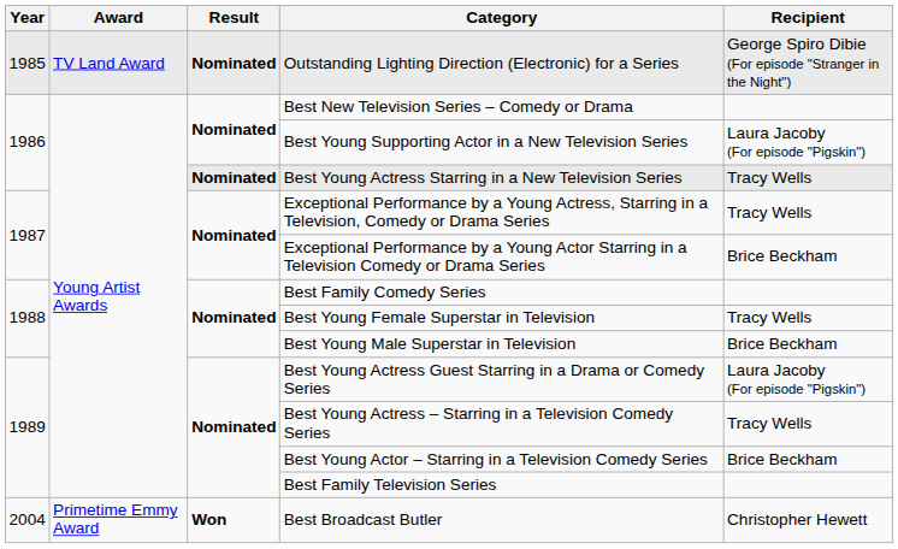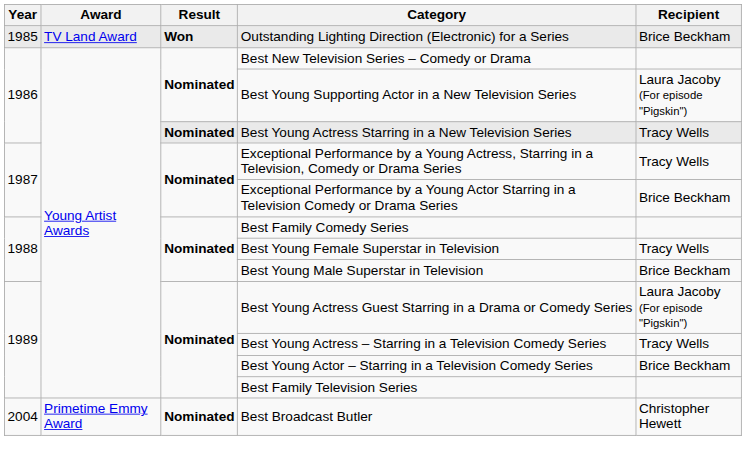Outstanding Lighting Direction (Electronic) for a Series | Result: Nominated -> Won
Outstanding Lighting Direction (Electronic) for a Series | Recipient: George Spiro Dibie (For episode "Stranger in the Night") -> Brice Beckham
Best Broadcast Butler | Result: Won -> Nominated
